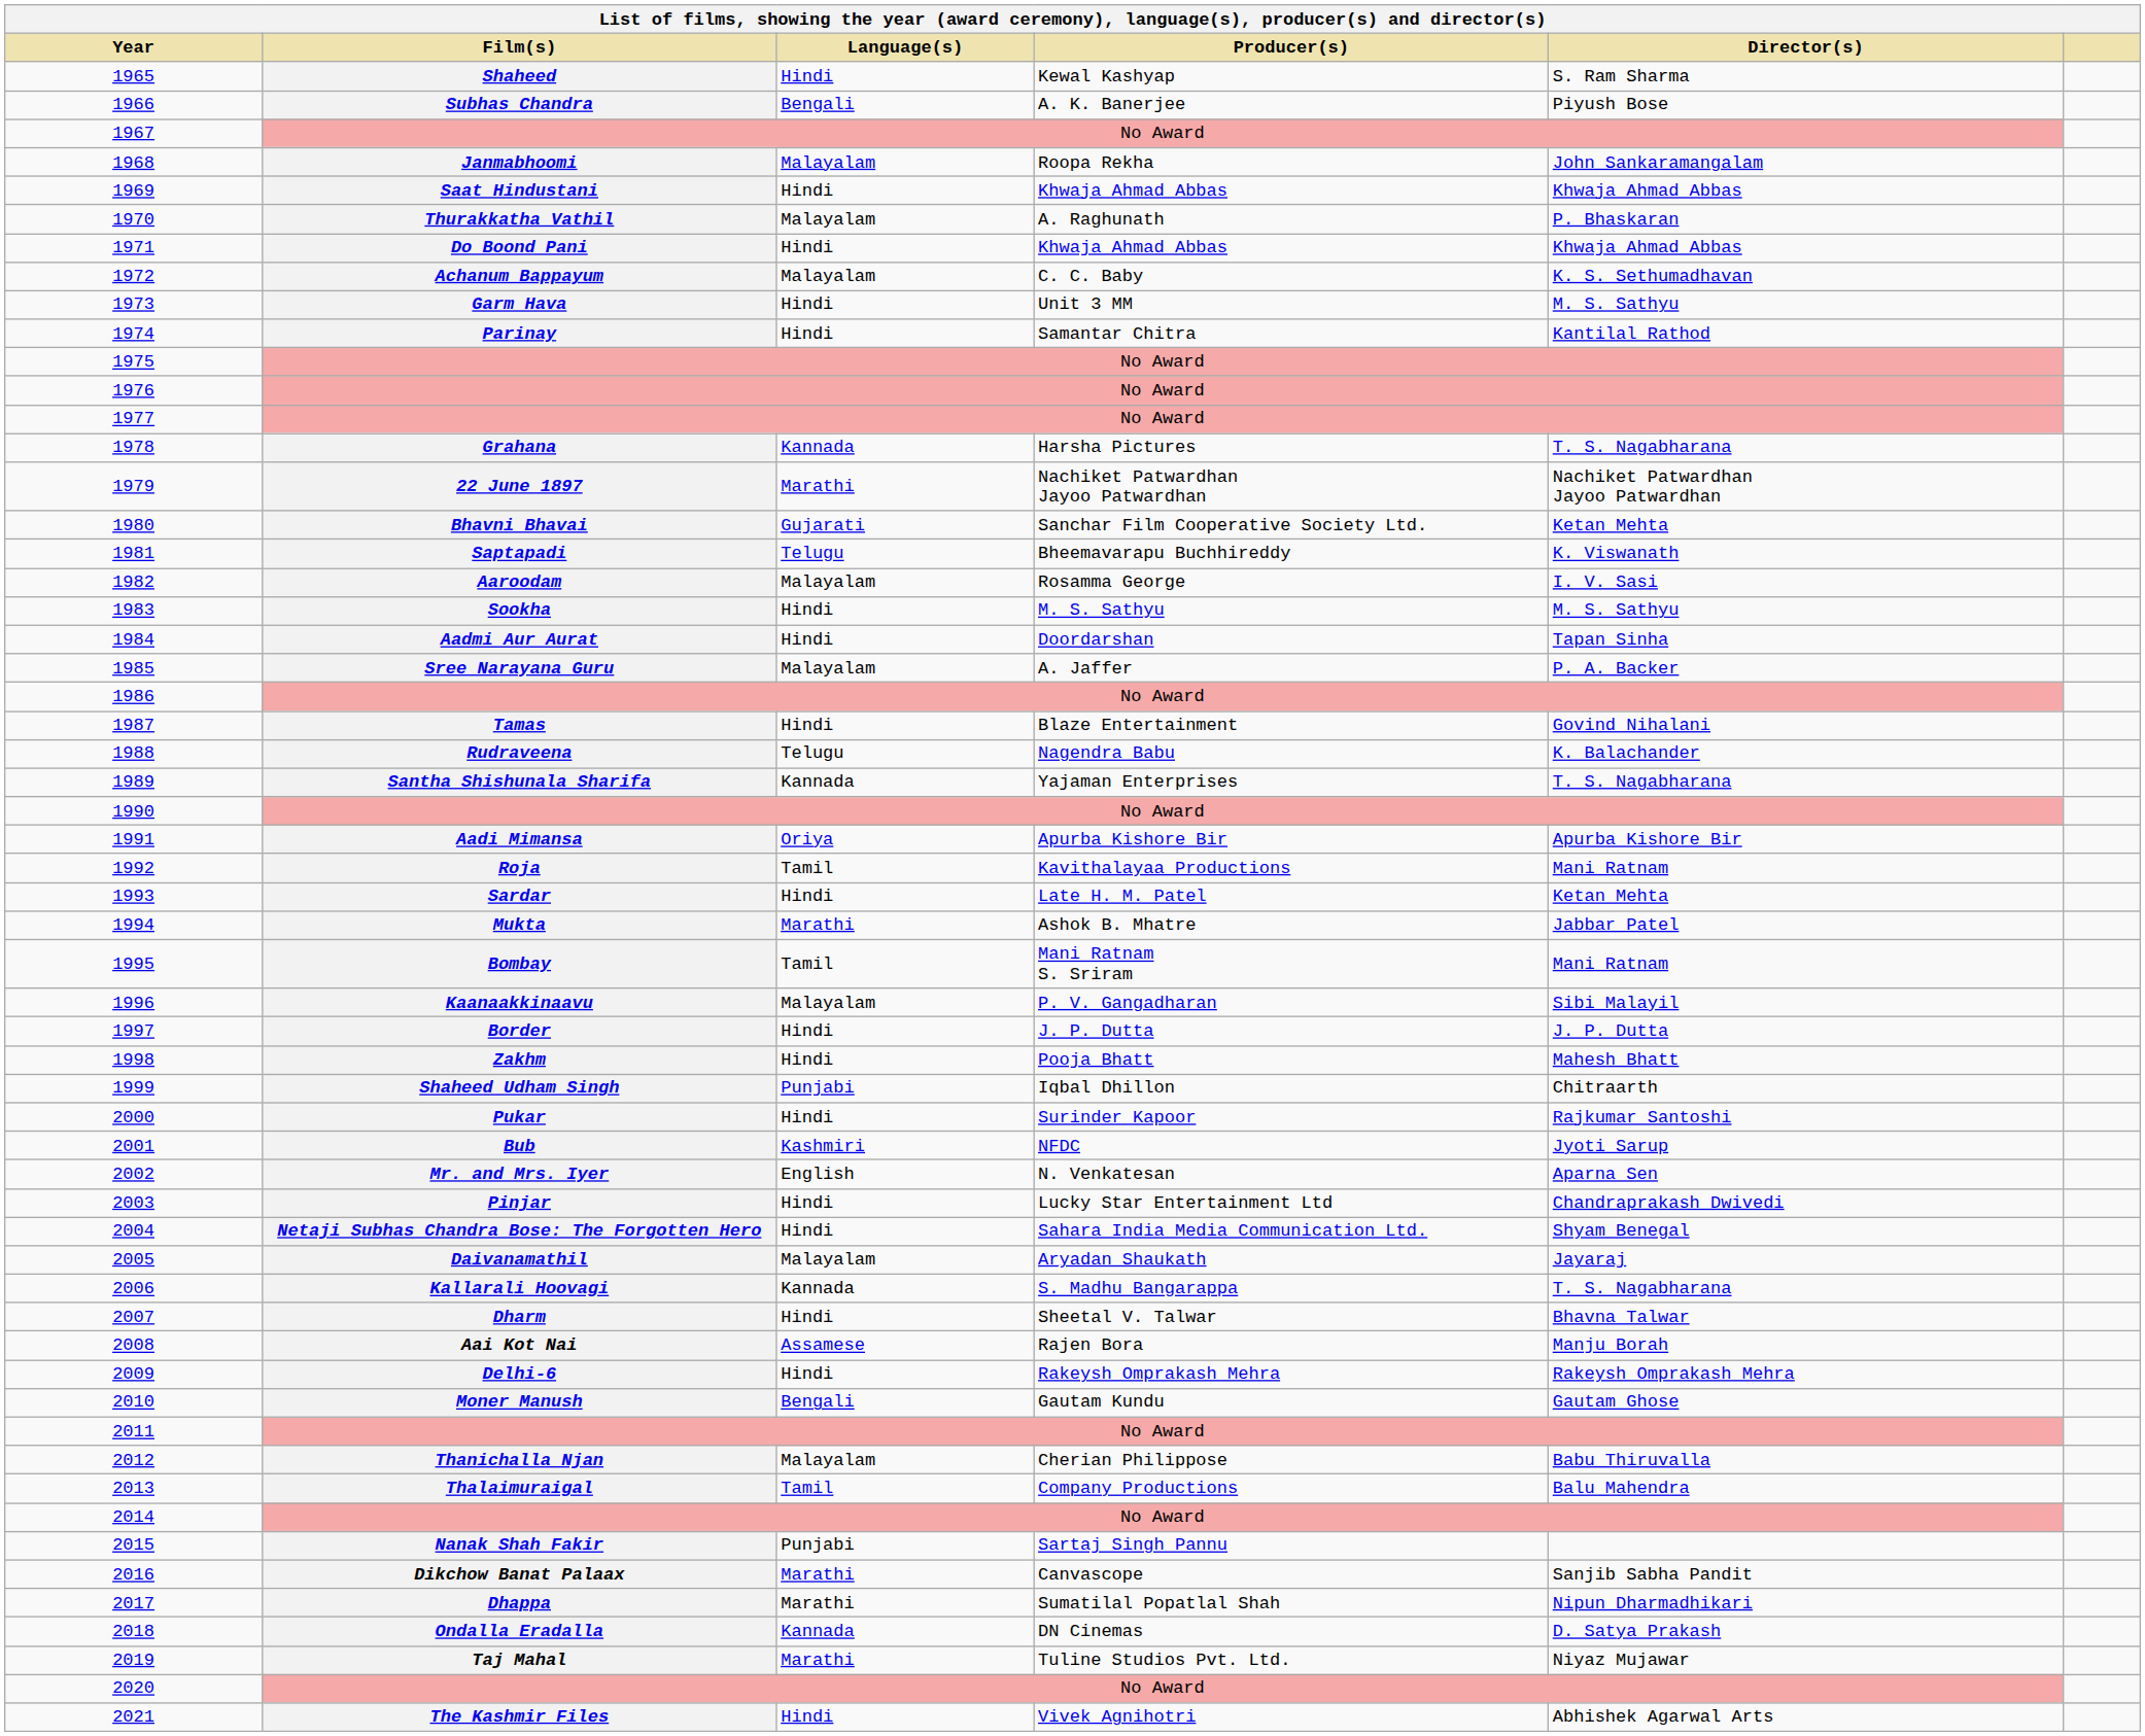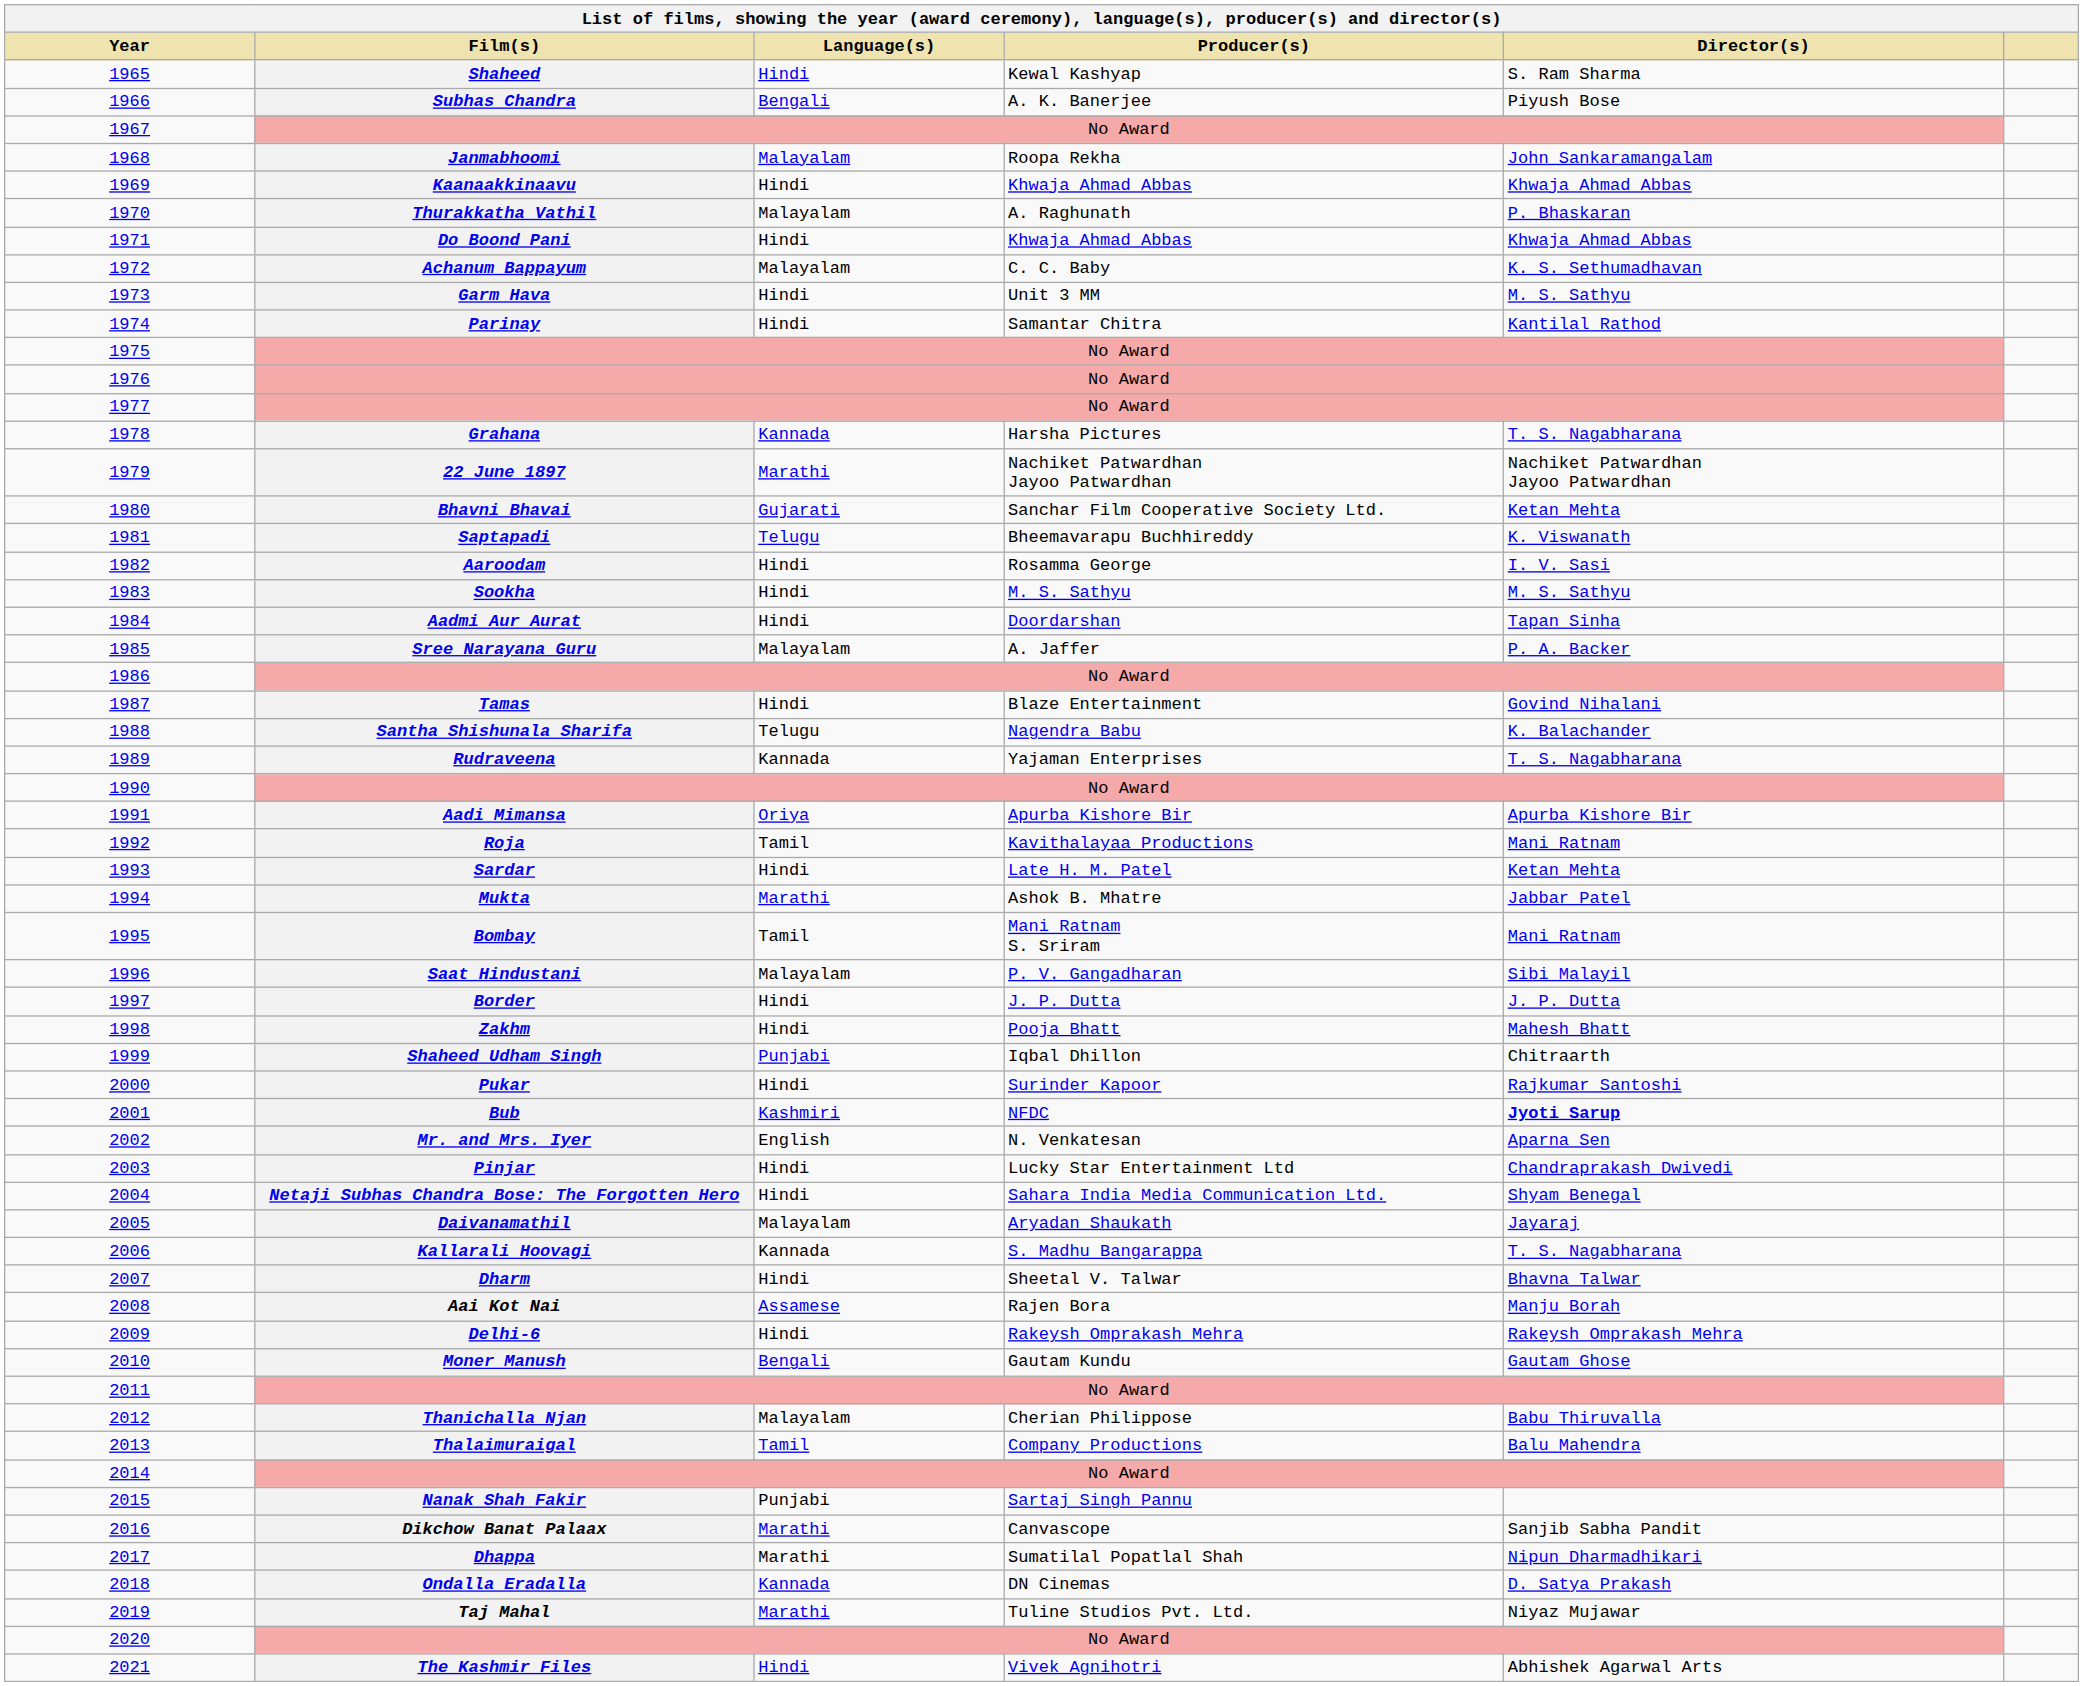1969 | Film(s): Saat Hindustani -> Kaanaakkinaavu
1982 | Language(s): Malayalam -> Hindi
1988 | Film(s): Rudraveena -> Santha Shishunala Sharifa
1989 | Film(s): Santha Shishunala Sharifa -> Rudraveena
1996 | Film(s): Kaanaakkinaavu -> Saat Hindustani
2001 | Director(s): normal -> bold
